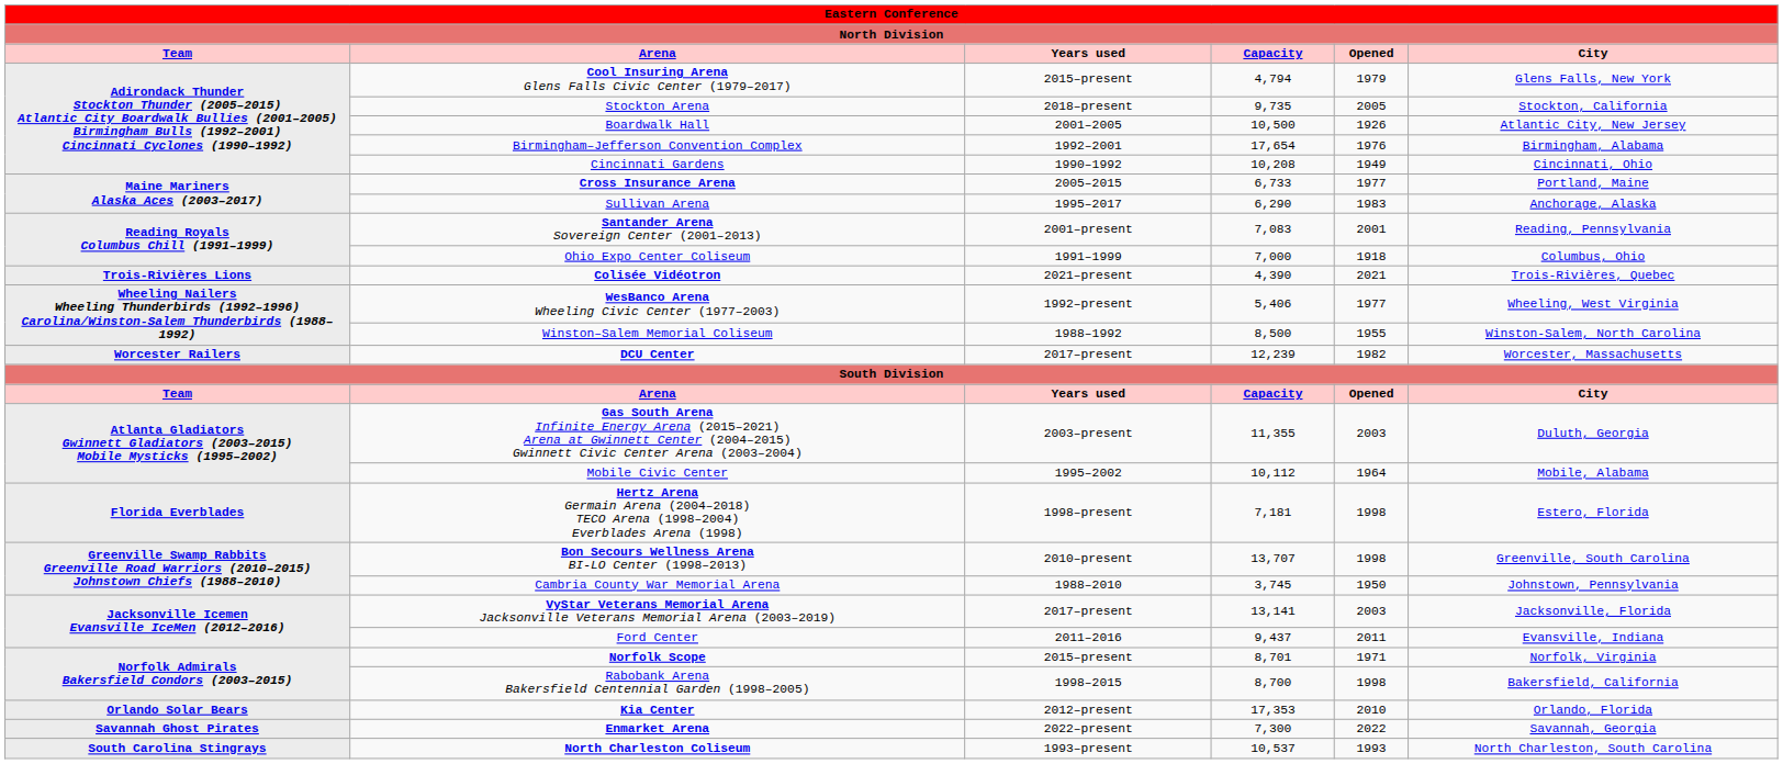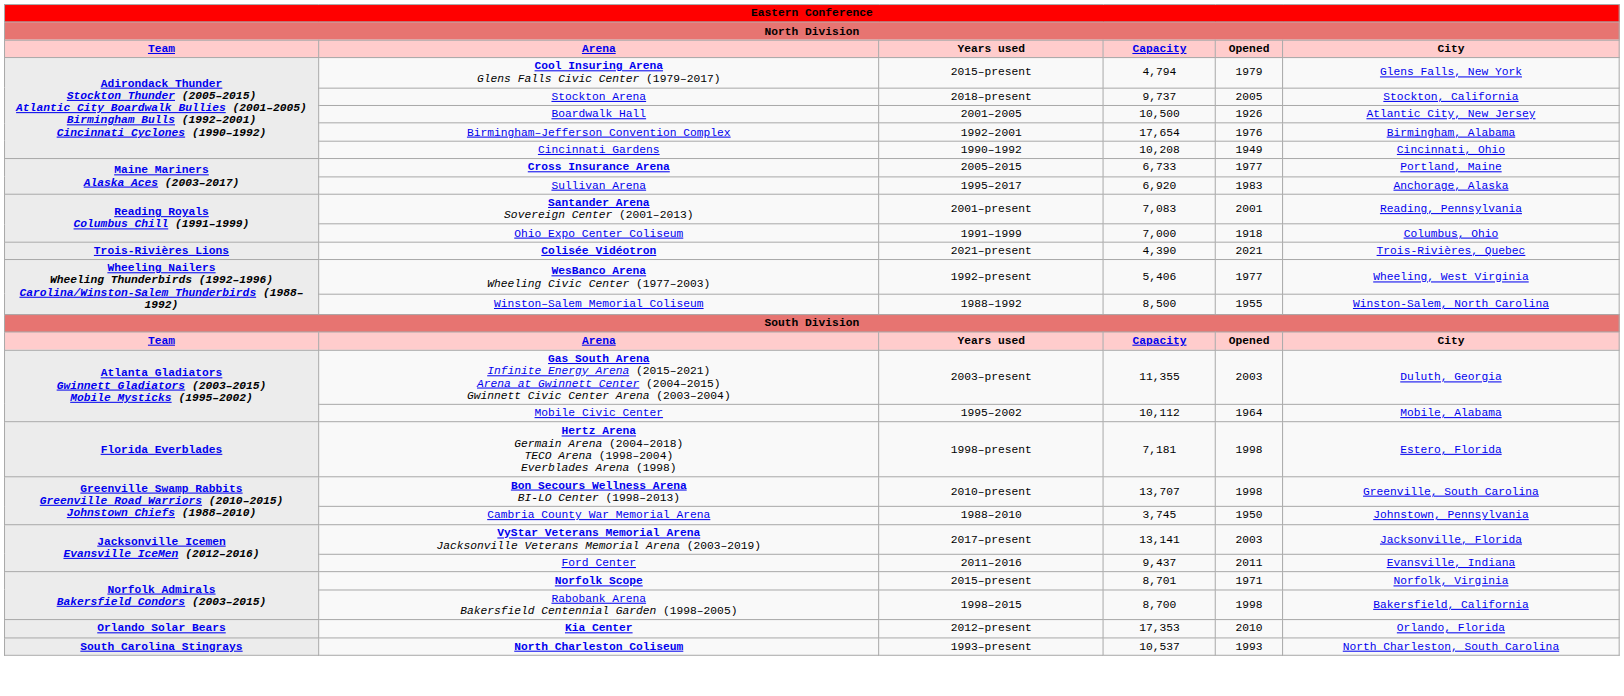Stockton Arena | column 4: 9,735 -> 9,737
Sullivan Arena | column 4: 6,290 -> 6,920
- row: Worcester Railers | DCU Center | 2017–present | 12,239 | 1982 | Worcester, Massachusetts
- row: Savannah Ghost Pirates | Enmarket Arena | 2022–present | 7,300 | 2022 | Savannah, Georgia
